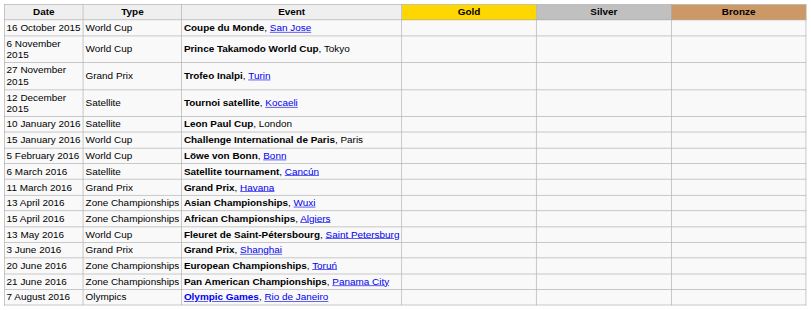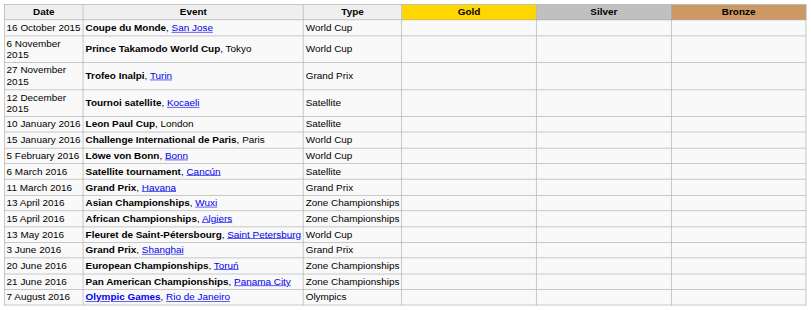columns swapped: Event <-> Type
